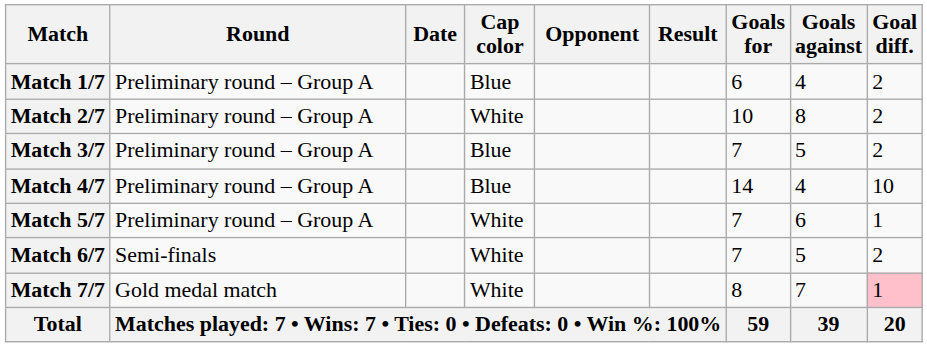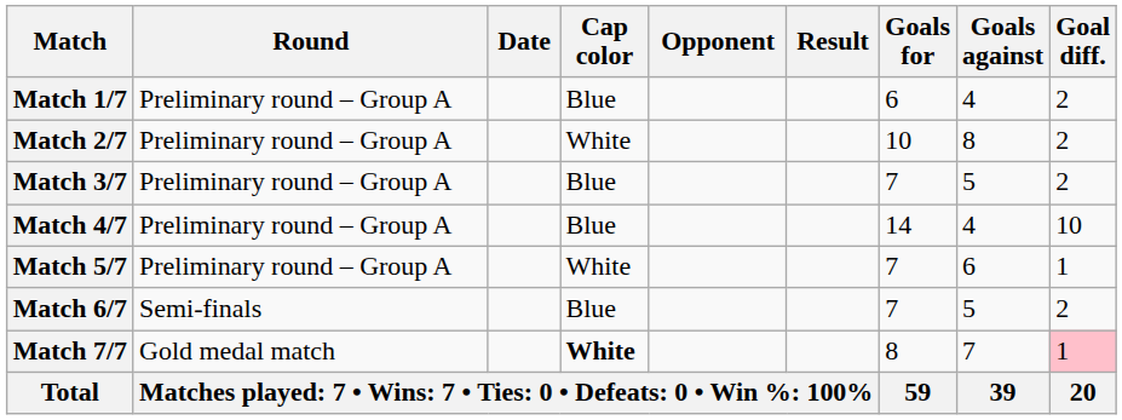Match 6/7 | Cap color: White -> Blue
Match 7/7 | Cap color: normal -> bold
